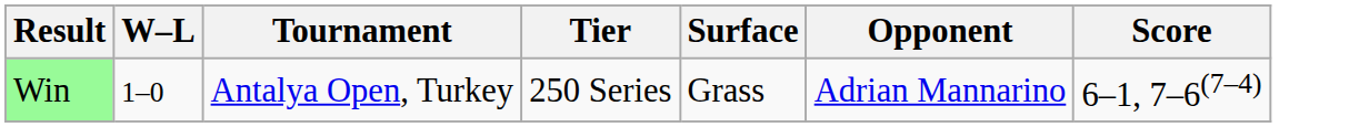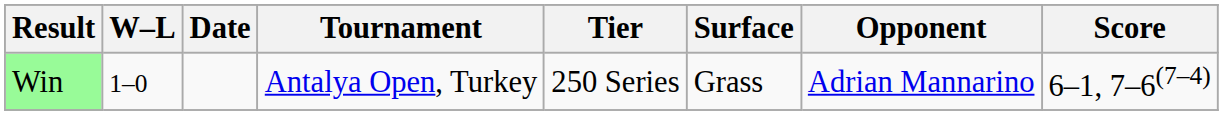+ column: Date
